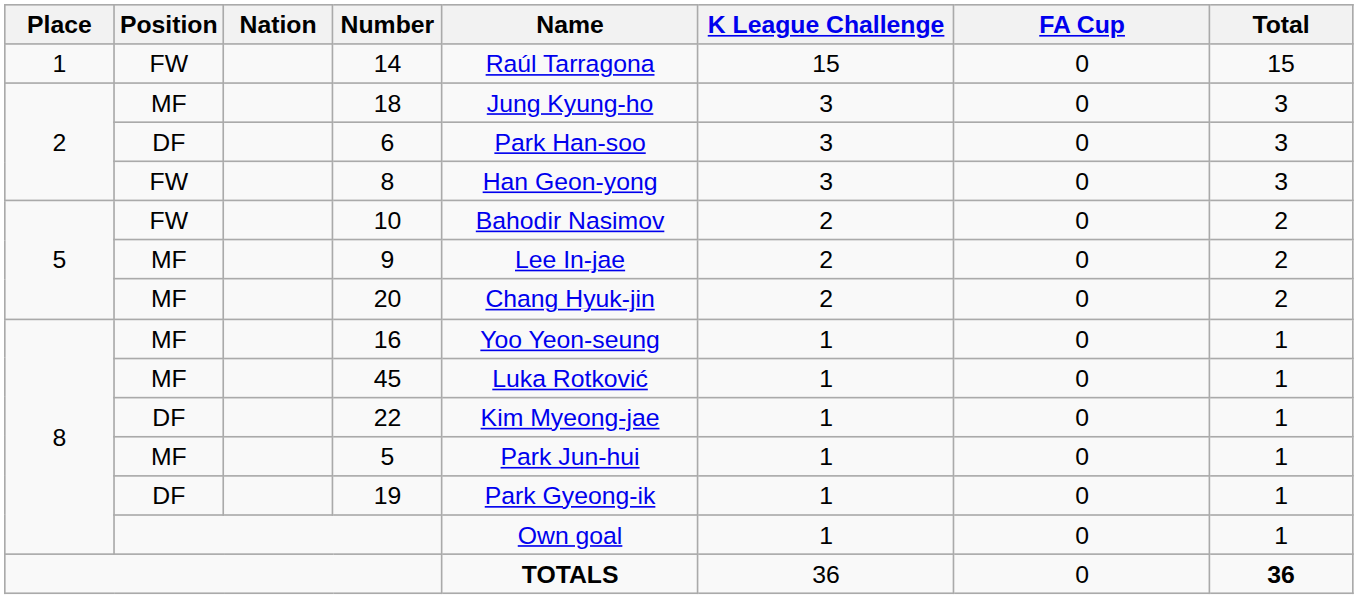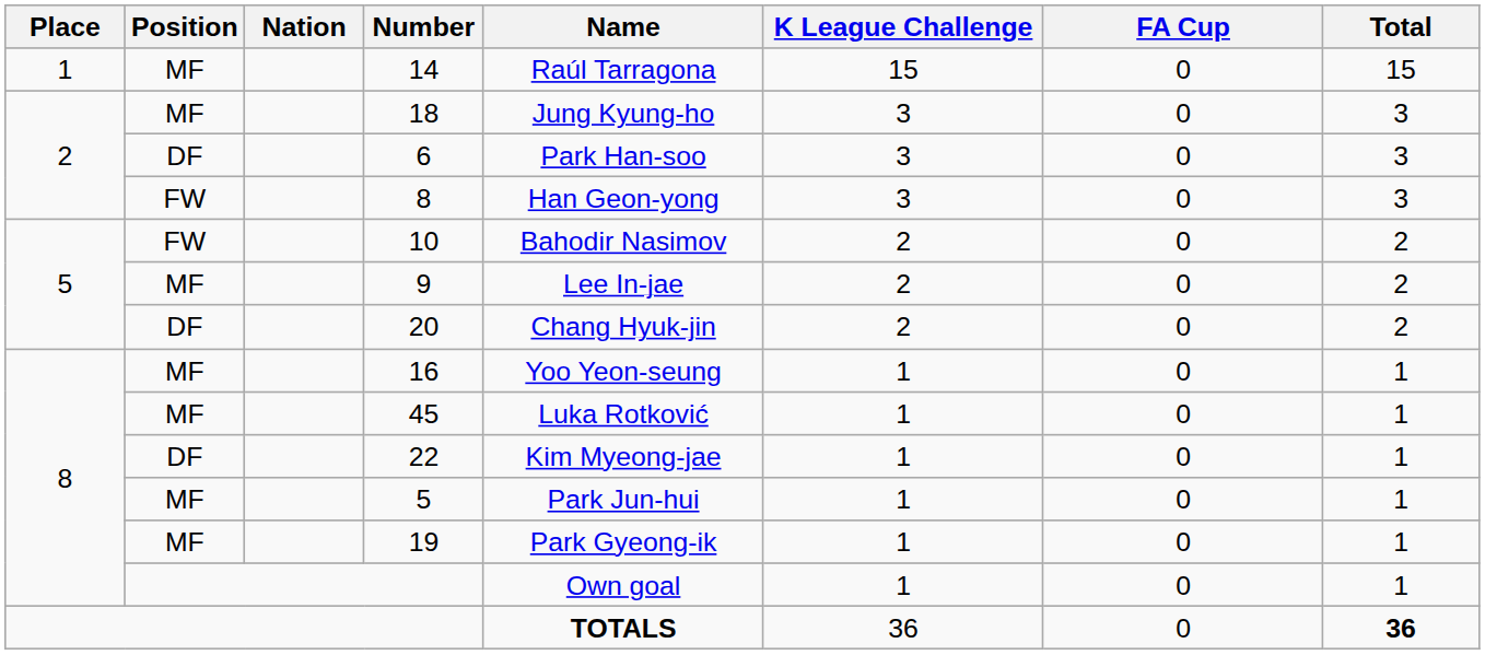14 | Position: FW -> MF
20 | Position: MF -> DF
19 | Position: DF -> MF
